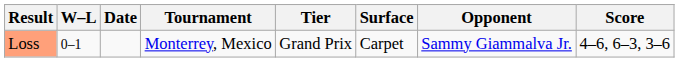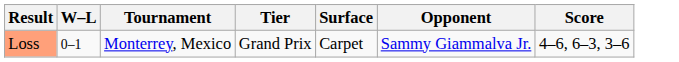- column: Date
